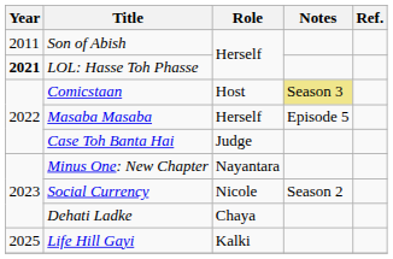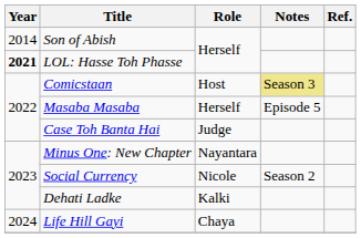Son of Abish | Year: 2011 -> 2014
Dehati Ladke | Role: Chaya -> Kalki
Life Hill Gayi | Year: 2025 -> 2024
Life Hill Gayi | Role: Kalki -> Chaya
